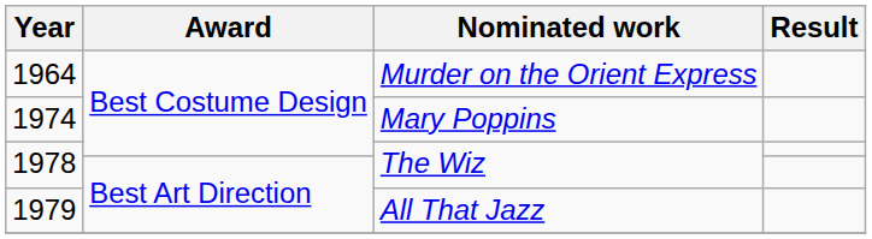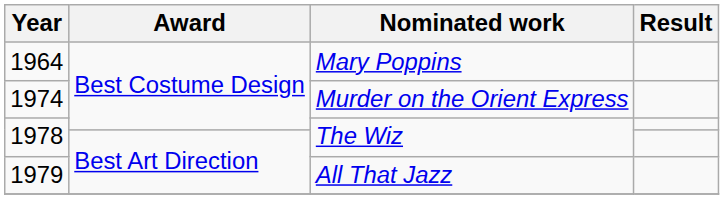1964 | Nominated work: Murder on the Orient Express -> Mary Poppins
1974 | Nominated work: Mary Poppins -> Murder on the Orient Express
